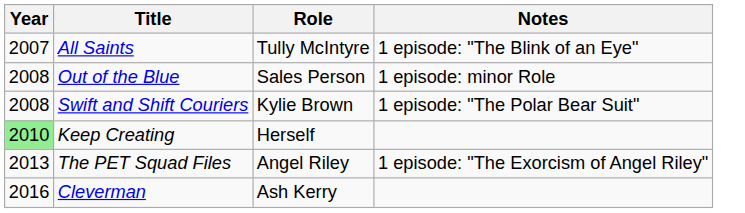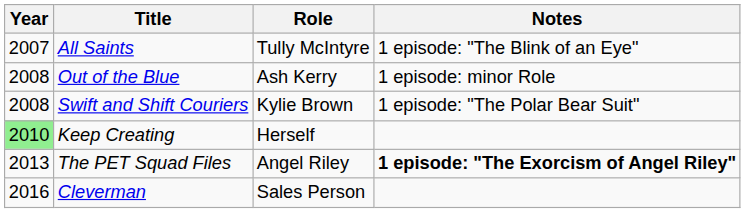Out of the Blue | Role: Sales Person -> Ash Kerry
The PET Squad Files | Notes: normal -> bold
Cleverman | Role: Ash Kerry -> Sales Person
